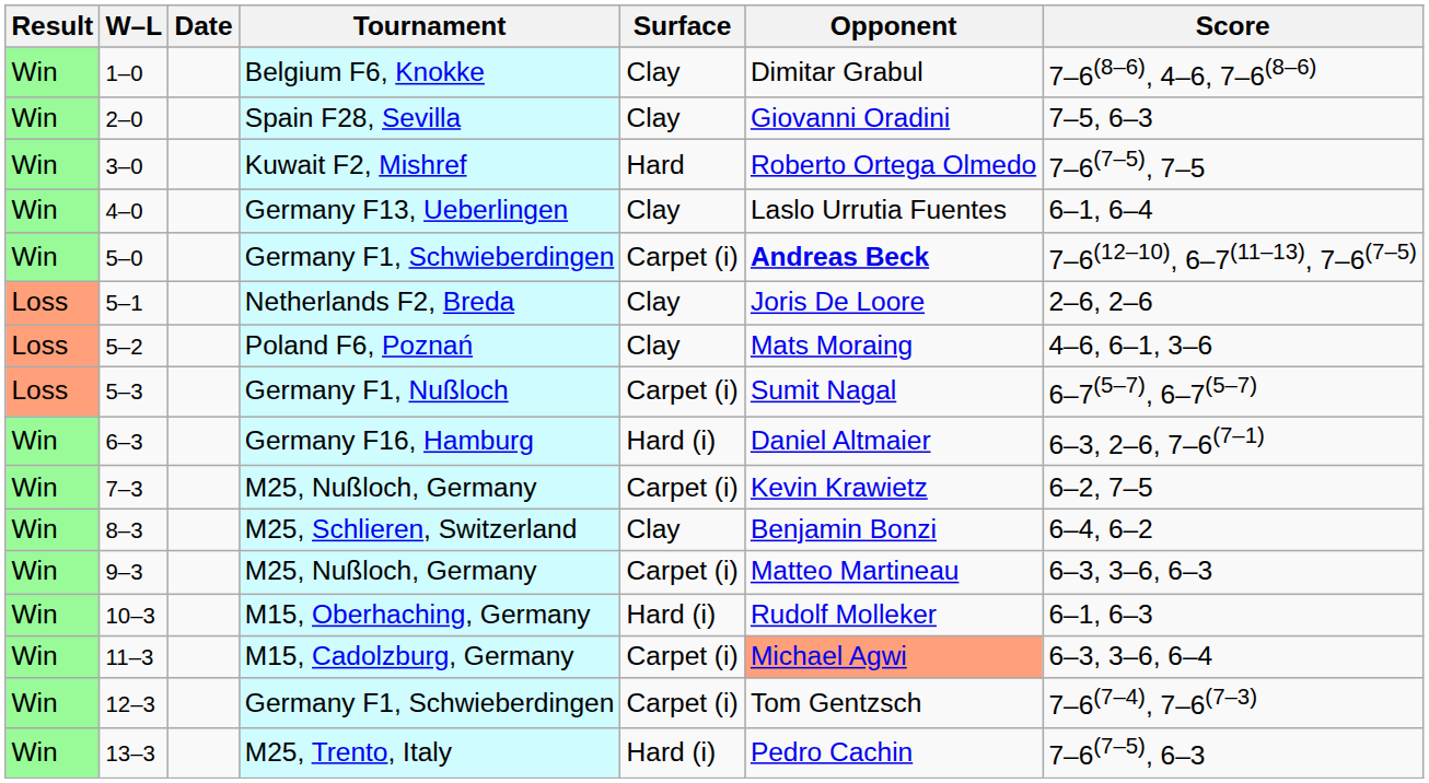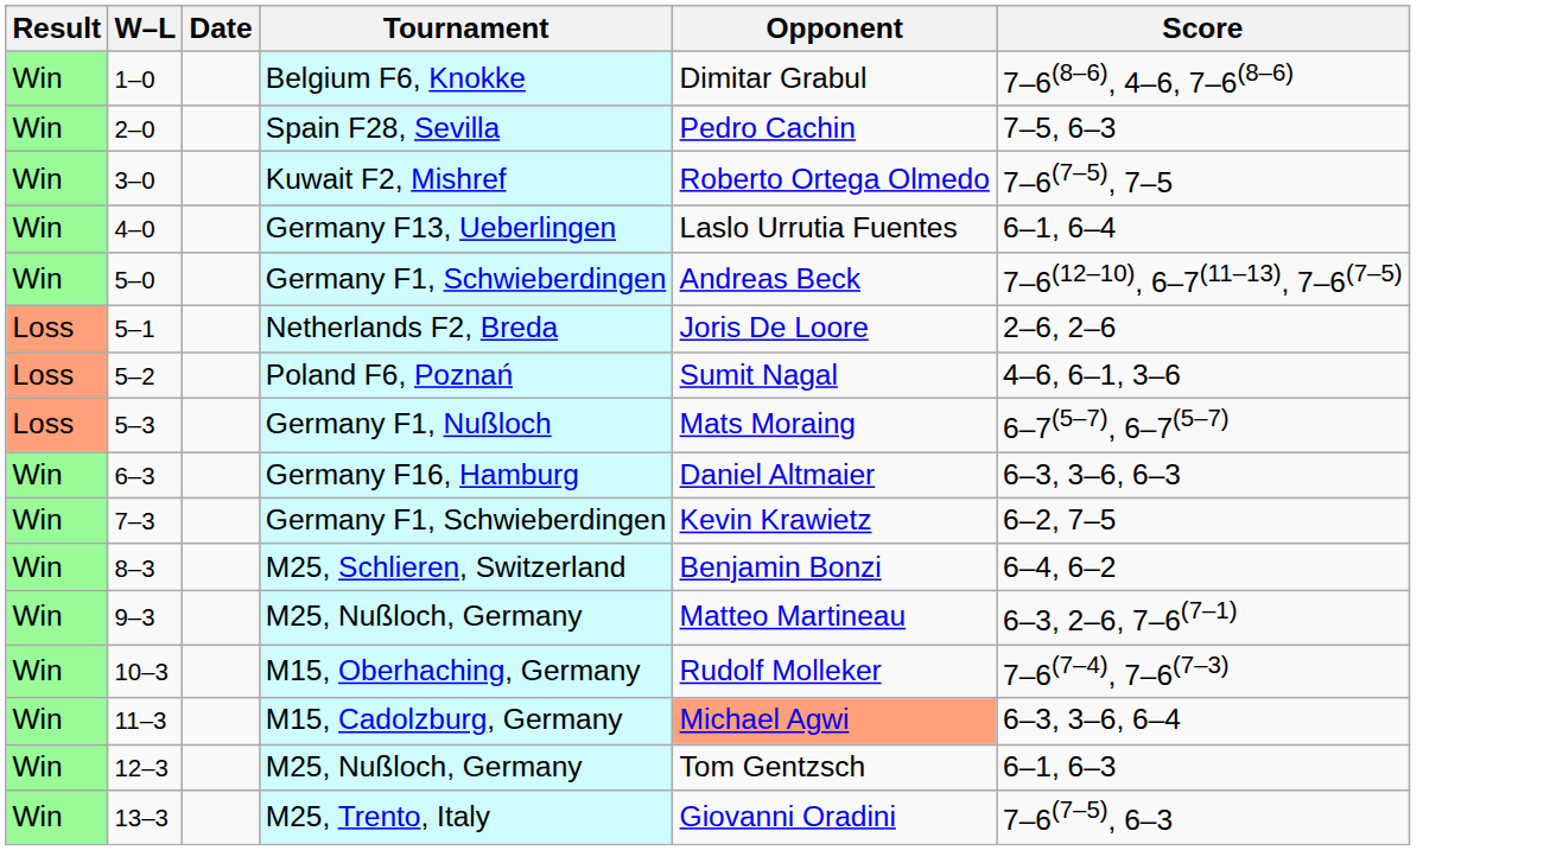- column: Surface | Clay | Clay | Hard | Clay | Carpet (i) | Clay | Clay | Carpet (i) | Hard (i) | Carpet (i) | Clay | Carpet (i) | Hard (i) | Carpet (i) | Carpet (i) | Hard (i)
2–0 | Opponent: Giovanni Oradini -> Pedro Cachin
5–0 | Opponent: bold -> normal
5–2 | Opponent: Mats Moraing -> Sumit Nagal
5–3 | Opponent: Sumit Nagal -> Mats Moraing
6–3 | Score: 6–3, 2–6, 7–6(7–1) -> 6–3, 3–6, 6–3
7–3 | Tournament: M25, Nußloch, Germany -> Germany F1, Schwieberdingen
9–3 | Score: 6–3, 3–6, 6–3 -> 6–3, 2–6, 7–6(7–1)
10–3 | Score: 6–1, 6–3 -> 7–6(7–4), 7–6(7–3)
12–3 | Tournament: Germany F1, Schwieberdingen -> M25, Nußloch, Germany
12–3 | Score: 7–6(7–4), 7–6(7–3) -> 6–1, 6–3
13–3 | Opponent: Pedro Cachin -> Giovanni Oradini
